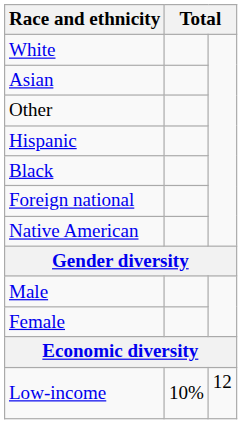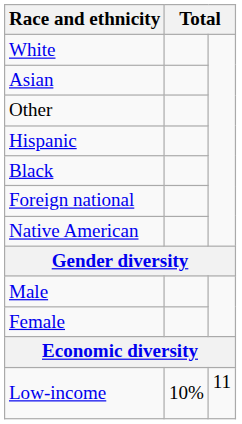Low-income | column 3: 12 -> 11
